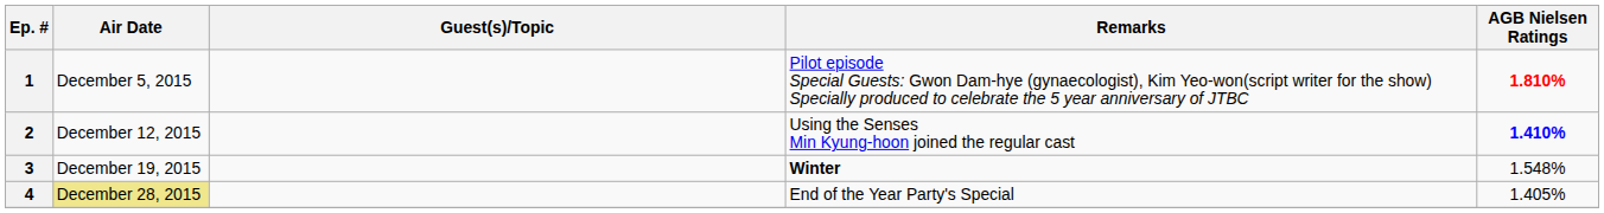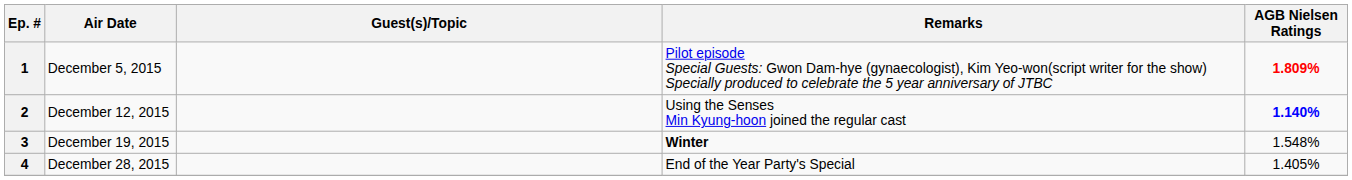1 | AGB Nielsen Ratings: 1.810% -> 1.809%
2 | AGB Nielsen Ratings: 1.410% -> 1.140%
4 | Air Date: khaki background -> no background
